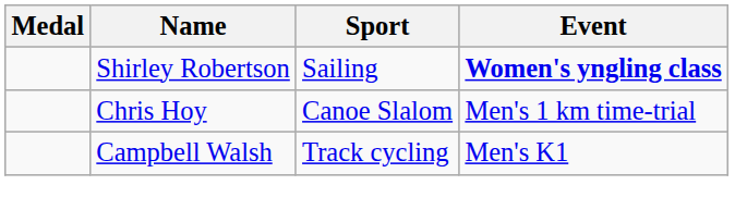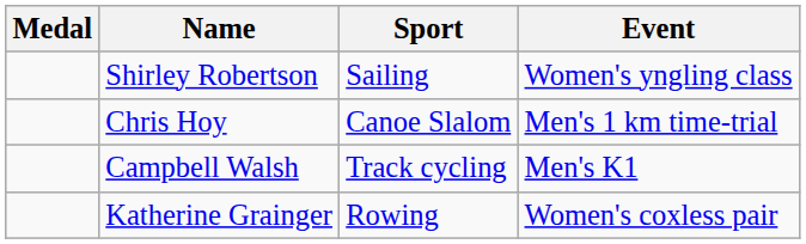Shirley Robertson | Event: bold -> normal
+ row: Katherine Grainger | Rowing | Women's coxless pair
